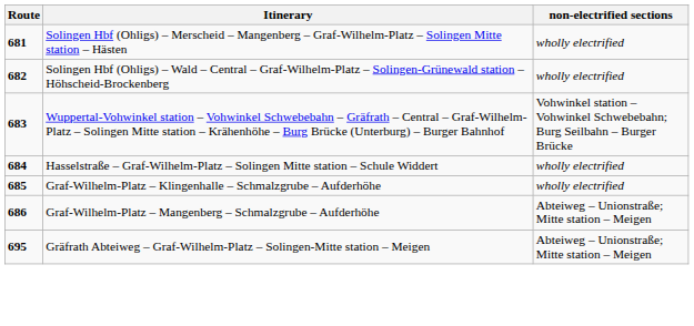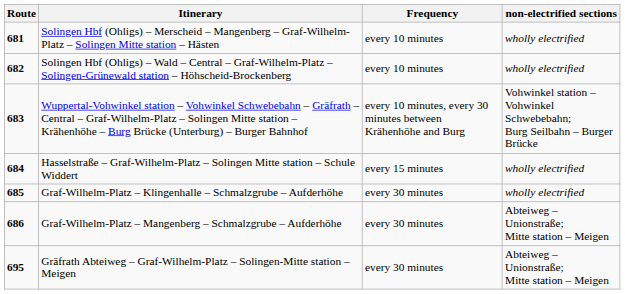+ column: Frequency | every 10 minutes | every 10 minutes | every 10 minutes, every 30 minutes between Krähenhöhe and Burg | every 15 minutes | every 30 minutes | every 30 minutes | every 30 minutes
